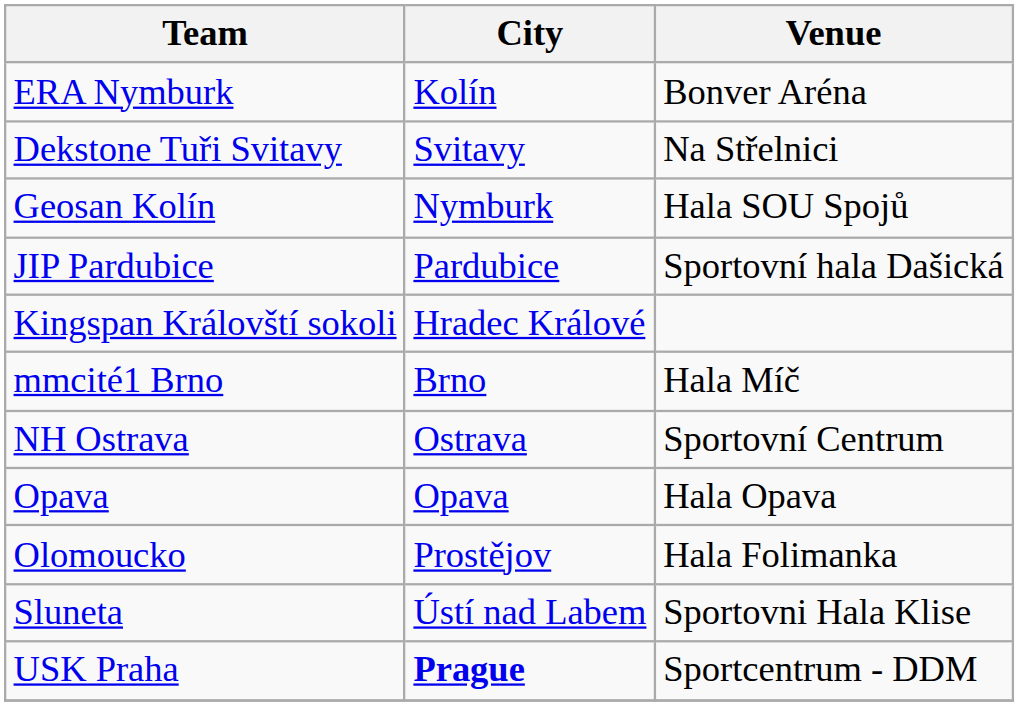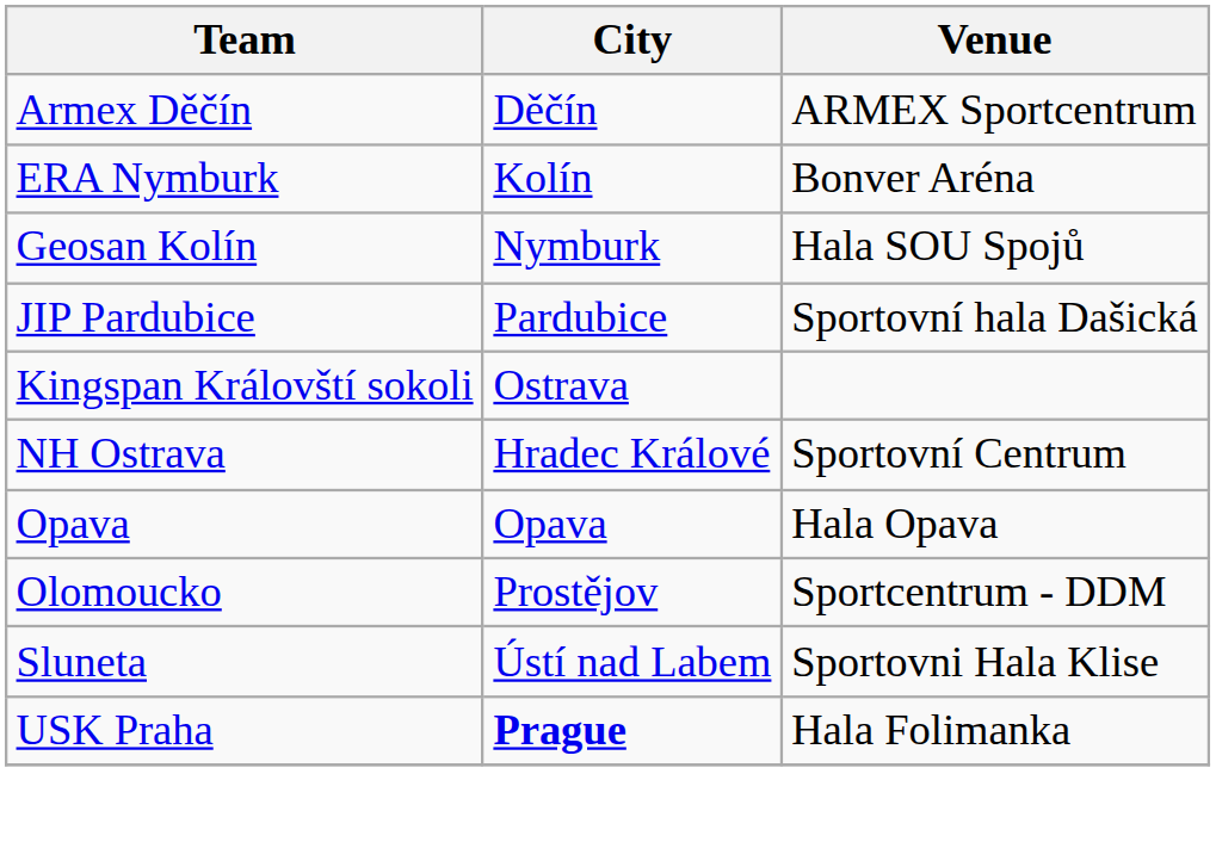+ row: Armex Děčín | Děčín | ARMEX Sportcentrum
- row: Dekstone Tuři Svitavy | Svitavy | Na Střelnici
Kingspan Královští sokoli | City: Hradec Králové -> Ostrava
- row: mmcité1 Brno | Brno | Hala Míč
NH Ostrava | City: Ostrava -> Hradec Králové
Olomoucko | Venue: Hala Folimanka -> Sportcentrum - DDM
USK Praha | Venue: Sportcentrum - DDM -> Hala Folimanka
